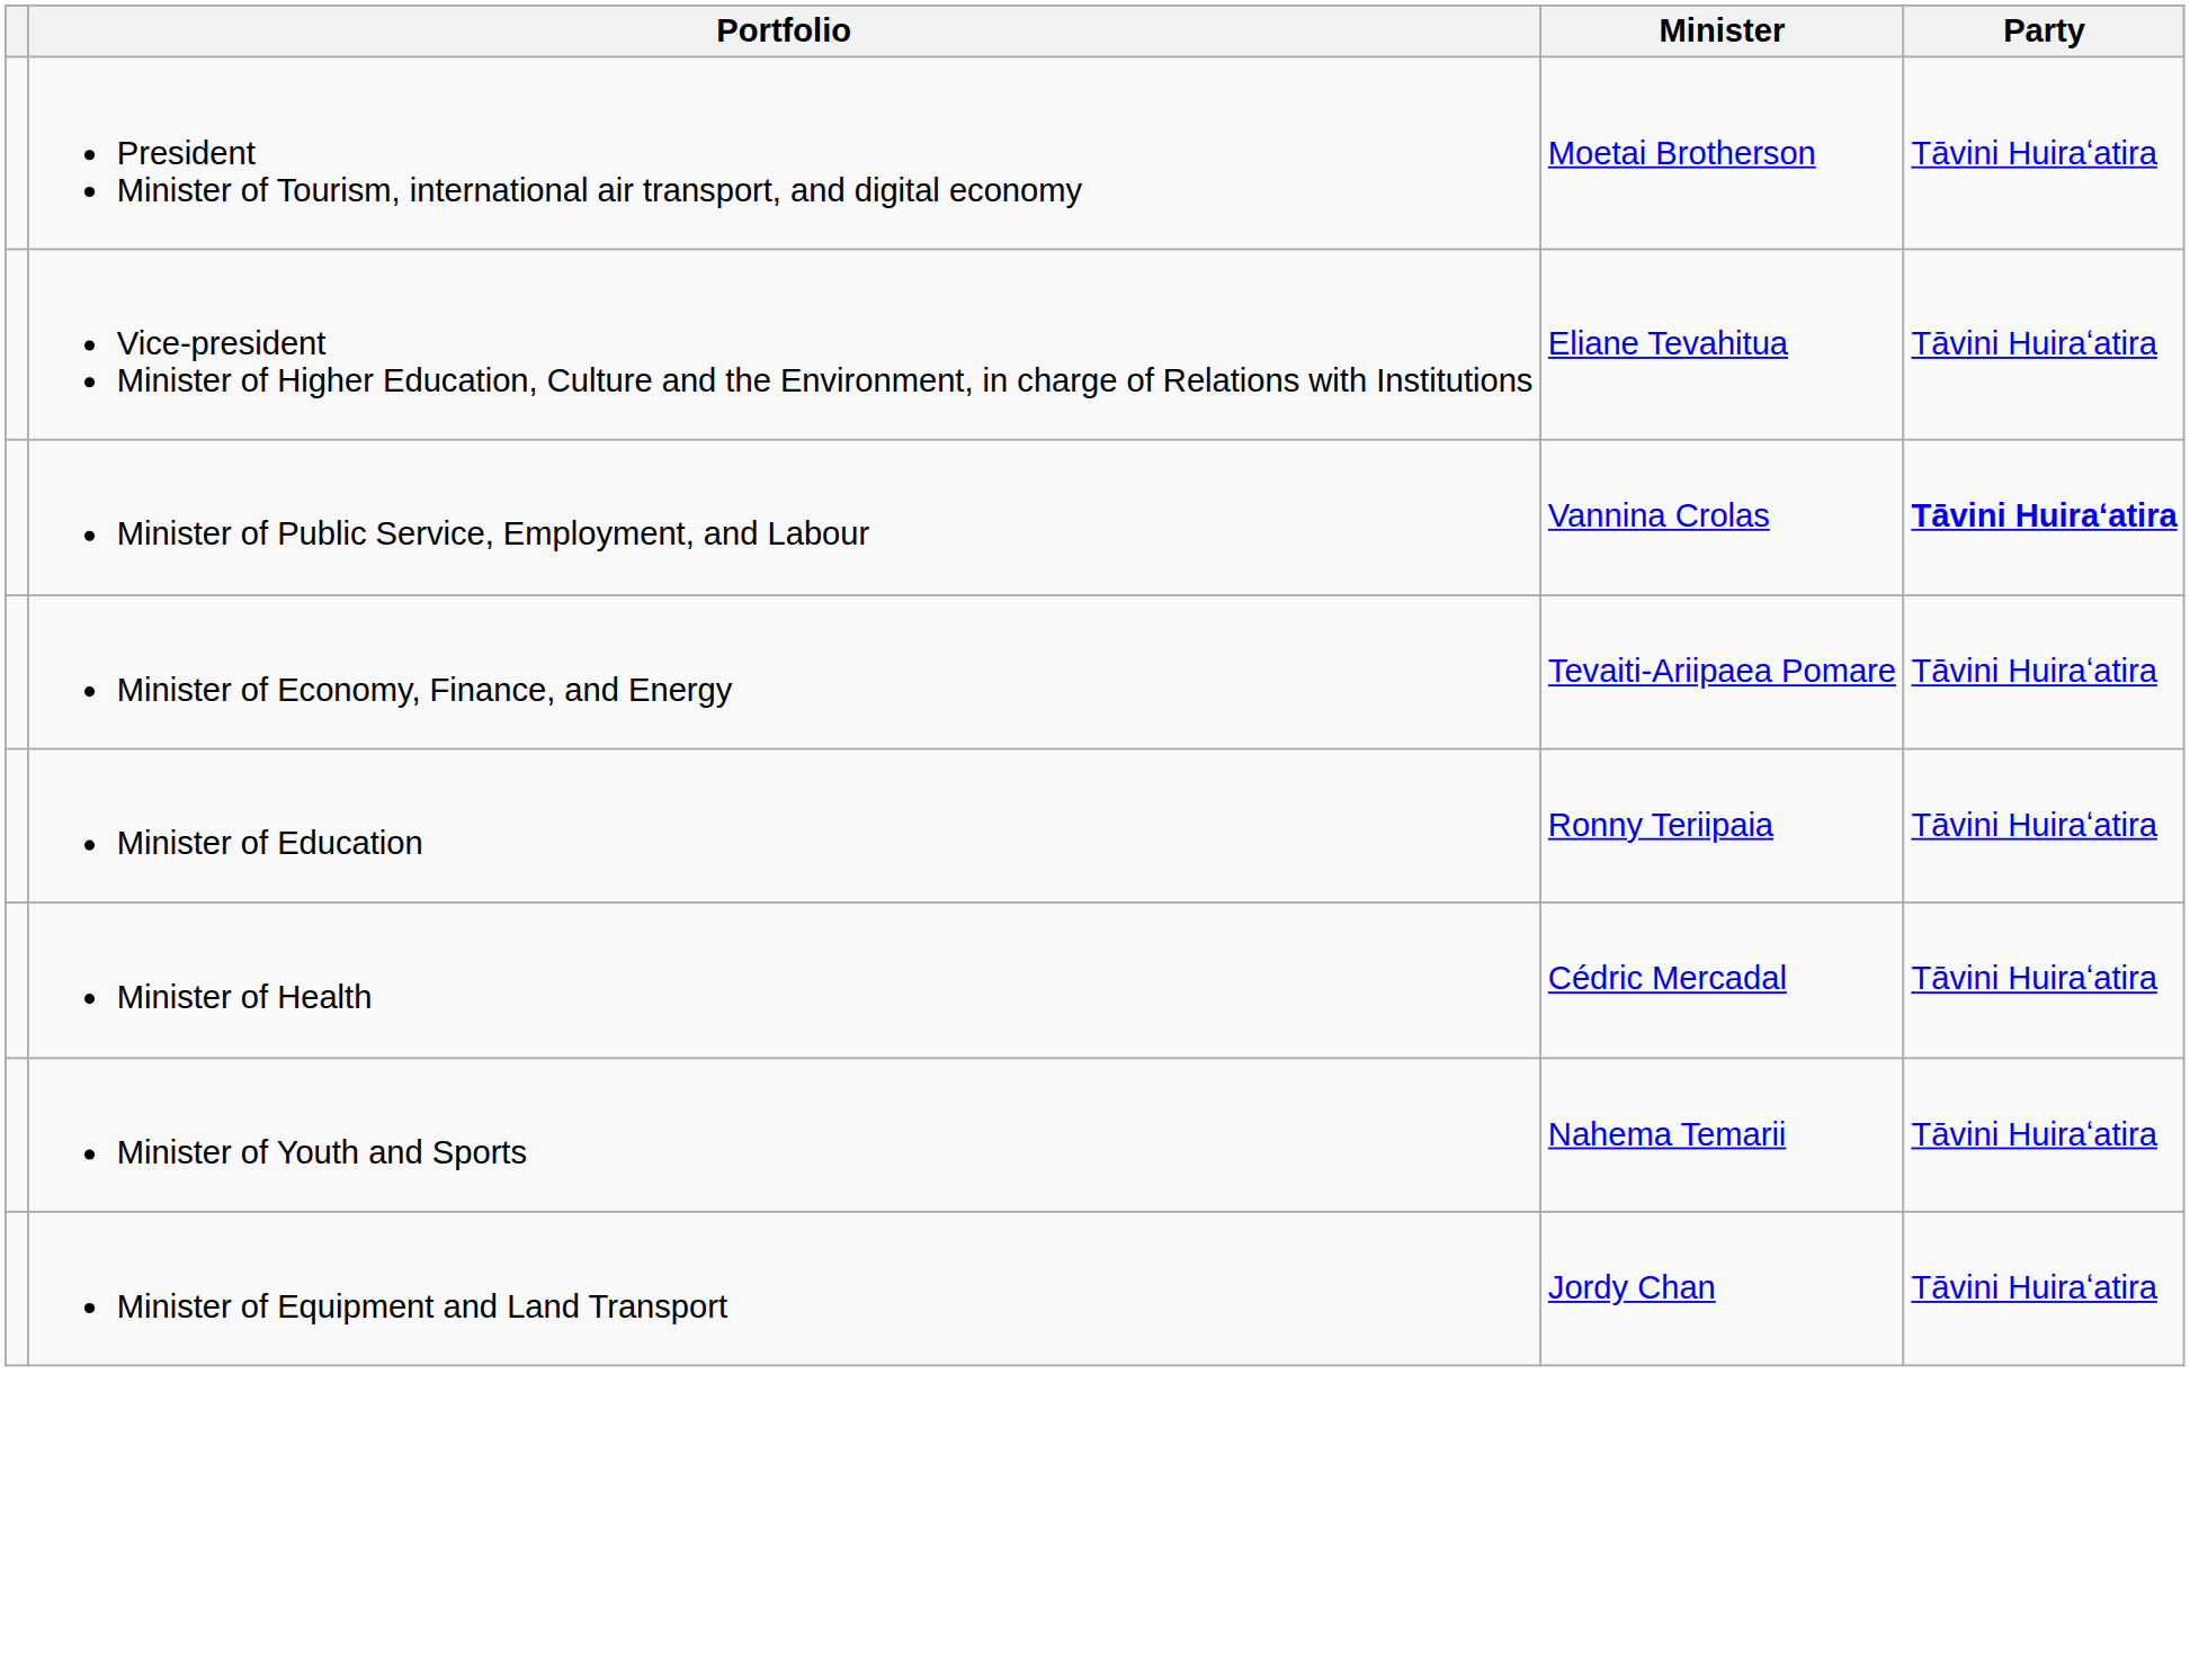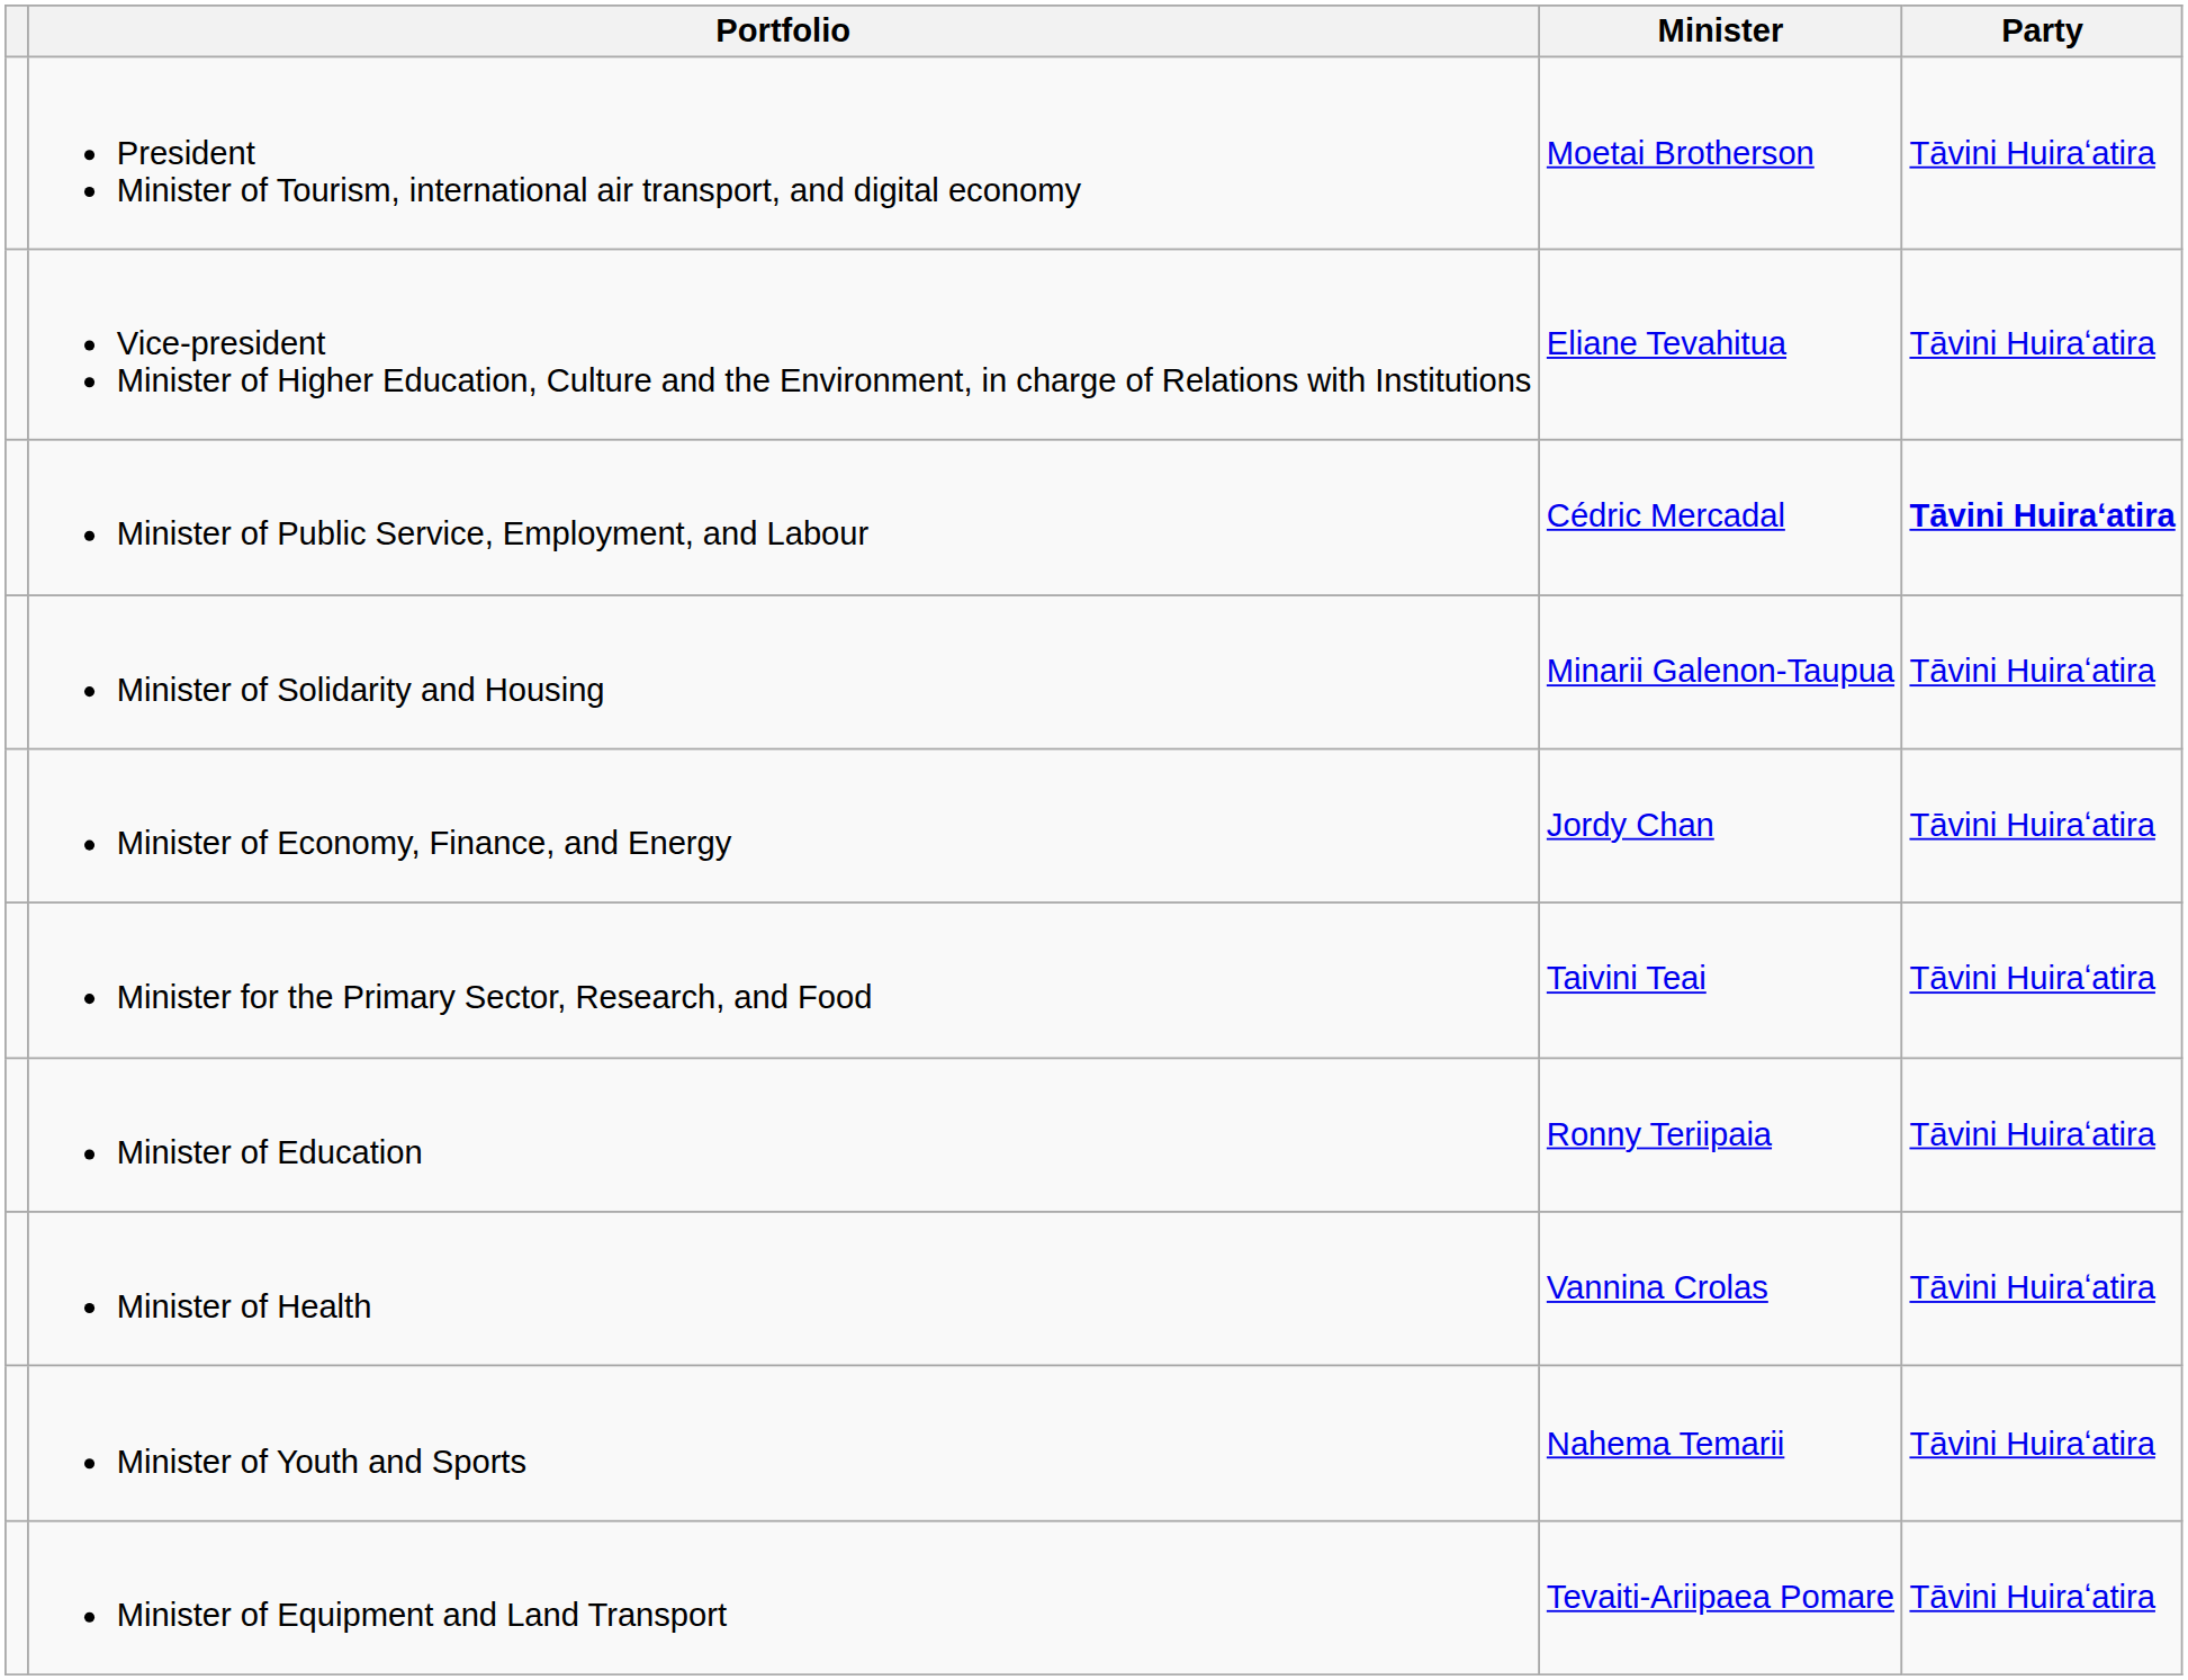Minister of Public Service, Employment, and Labour | Minister: Vannina Crolas -> Cédric Mercadal
+ row: Minister of Solidarity and Housing | Minarii Galenon-Taupua | Tāvini Huiraʻatira
Minister of Economy, Finance, and Energy | Minister: Tevaiti-Ariipaea Pomare -> Jordy Chan
+ row: Minister for the Primary Sector, Research, and Food | Taivini Teai | Tāvini Huiraʻatira
Minister of Health | Minister: Cédric Mercadal -> Vannina Crolas
Minister of Equipment and Land Transport | Minister: Jordy Chan -> Tevaiti-Ariipaea Pomare
